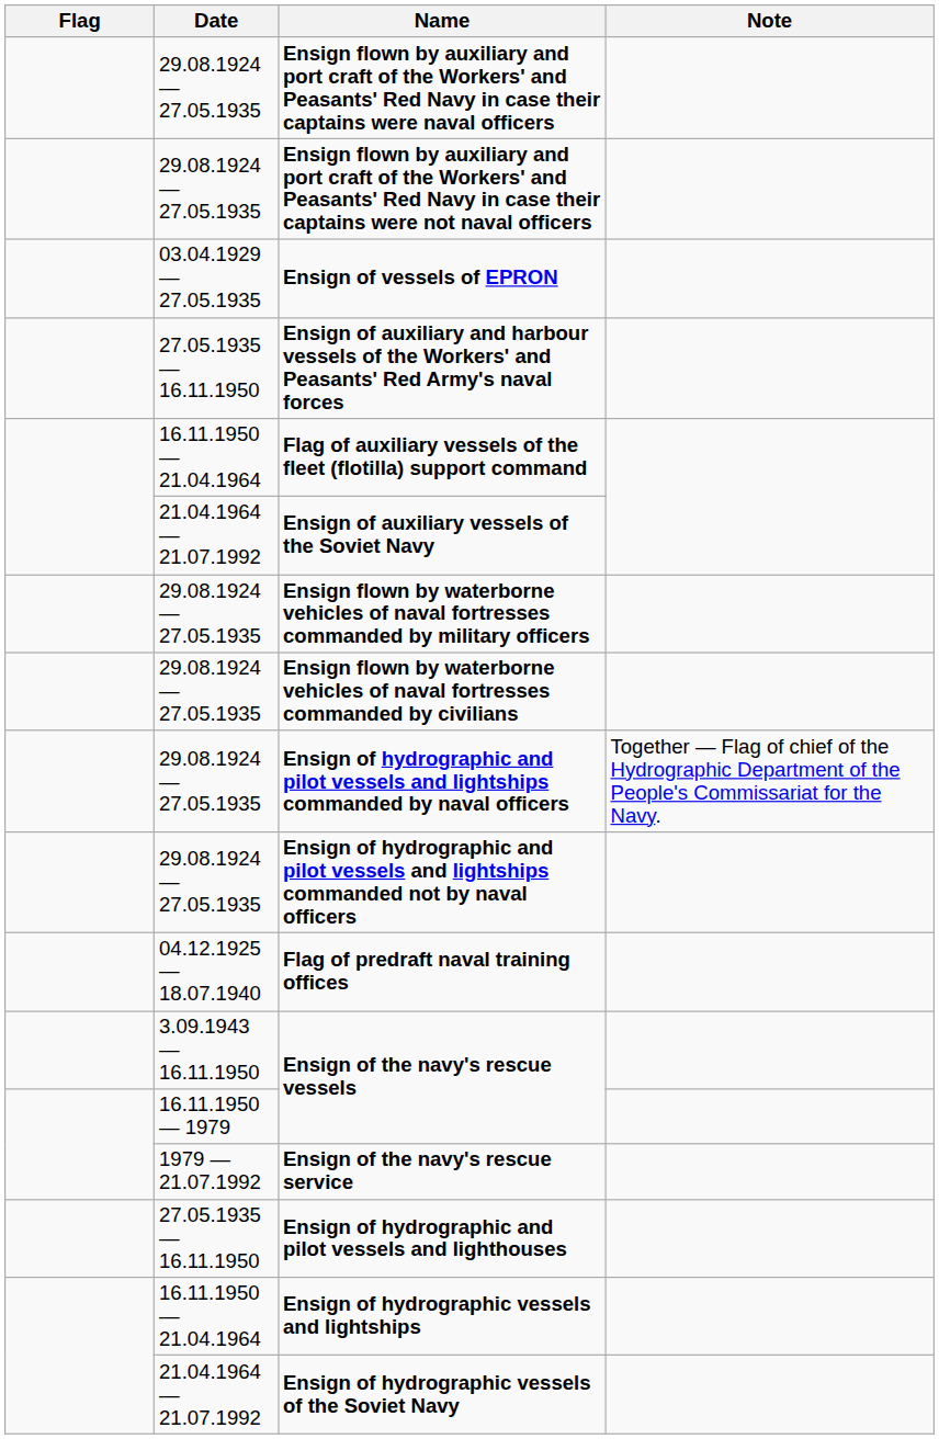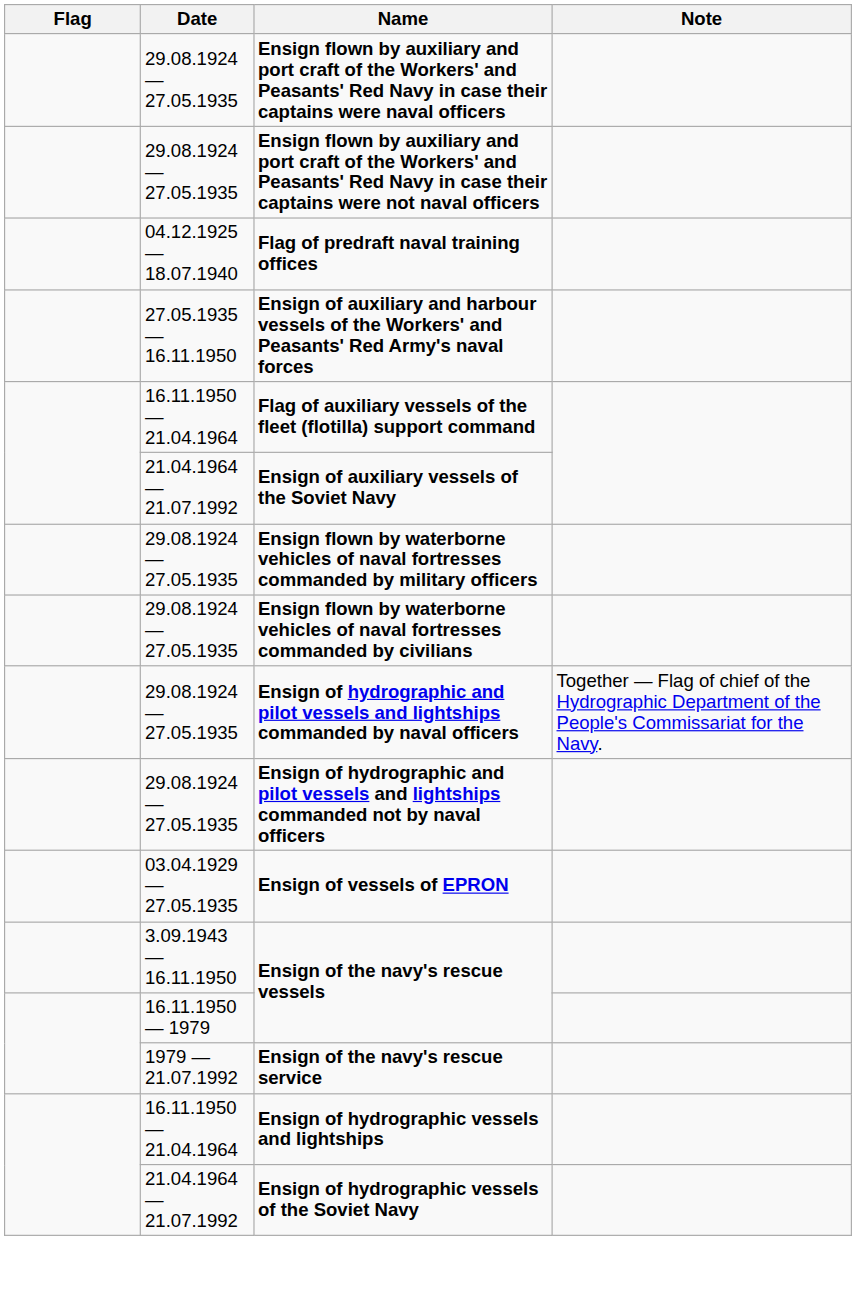rows swapped: Flag of predraft naval training offices <-> Ensign of vessels of EPRON
- row: 27.05.1935 — 16.11.1950 | Ensign of hydrographic and pilot vessels and lighthouses
